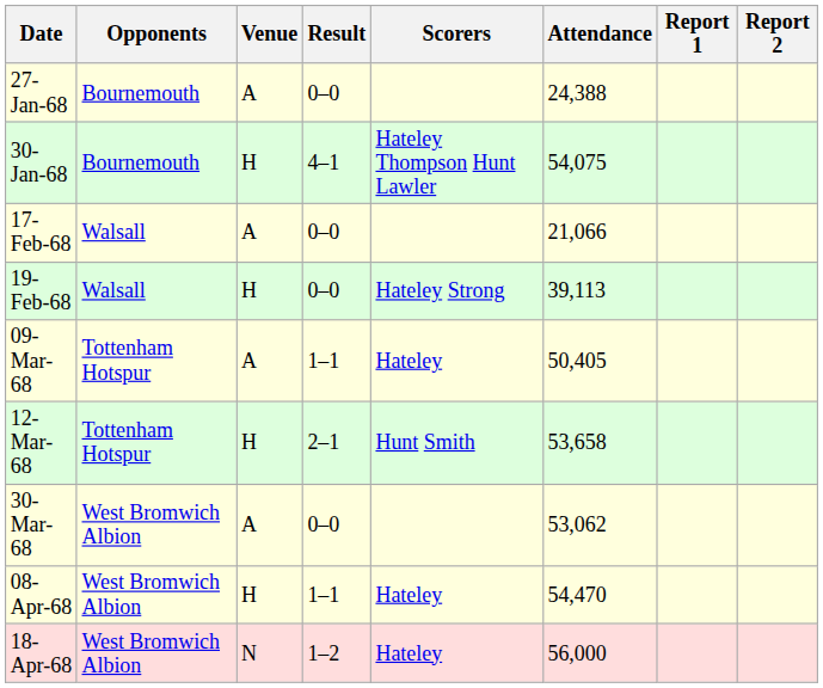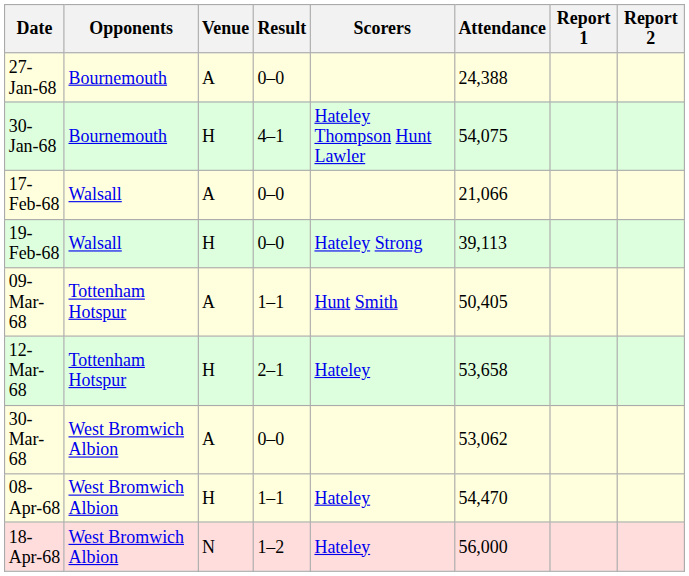09-Mar-68 | Scorers: Hateley -> Hunt Smith
12-Mar-68 | Scorers: Hunt Smith -> Hateley
